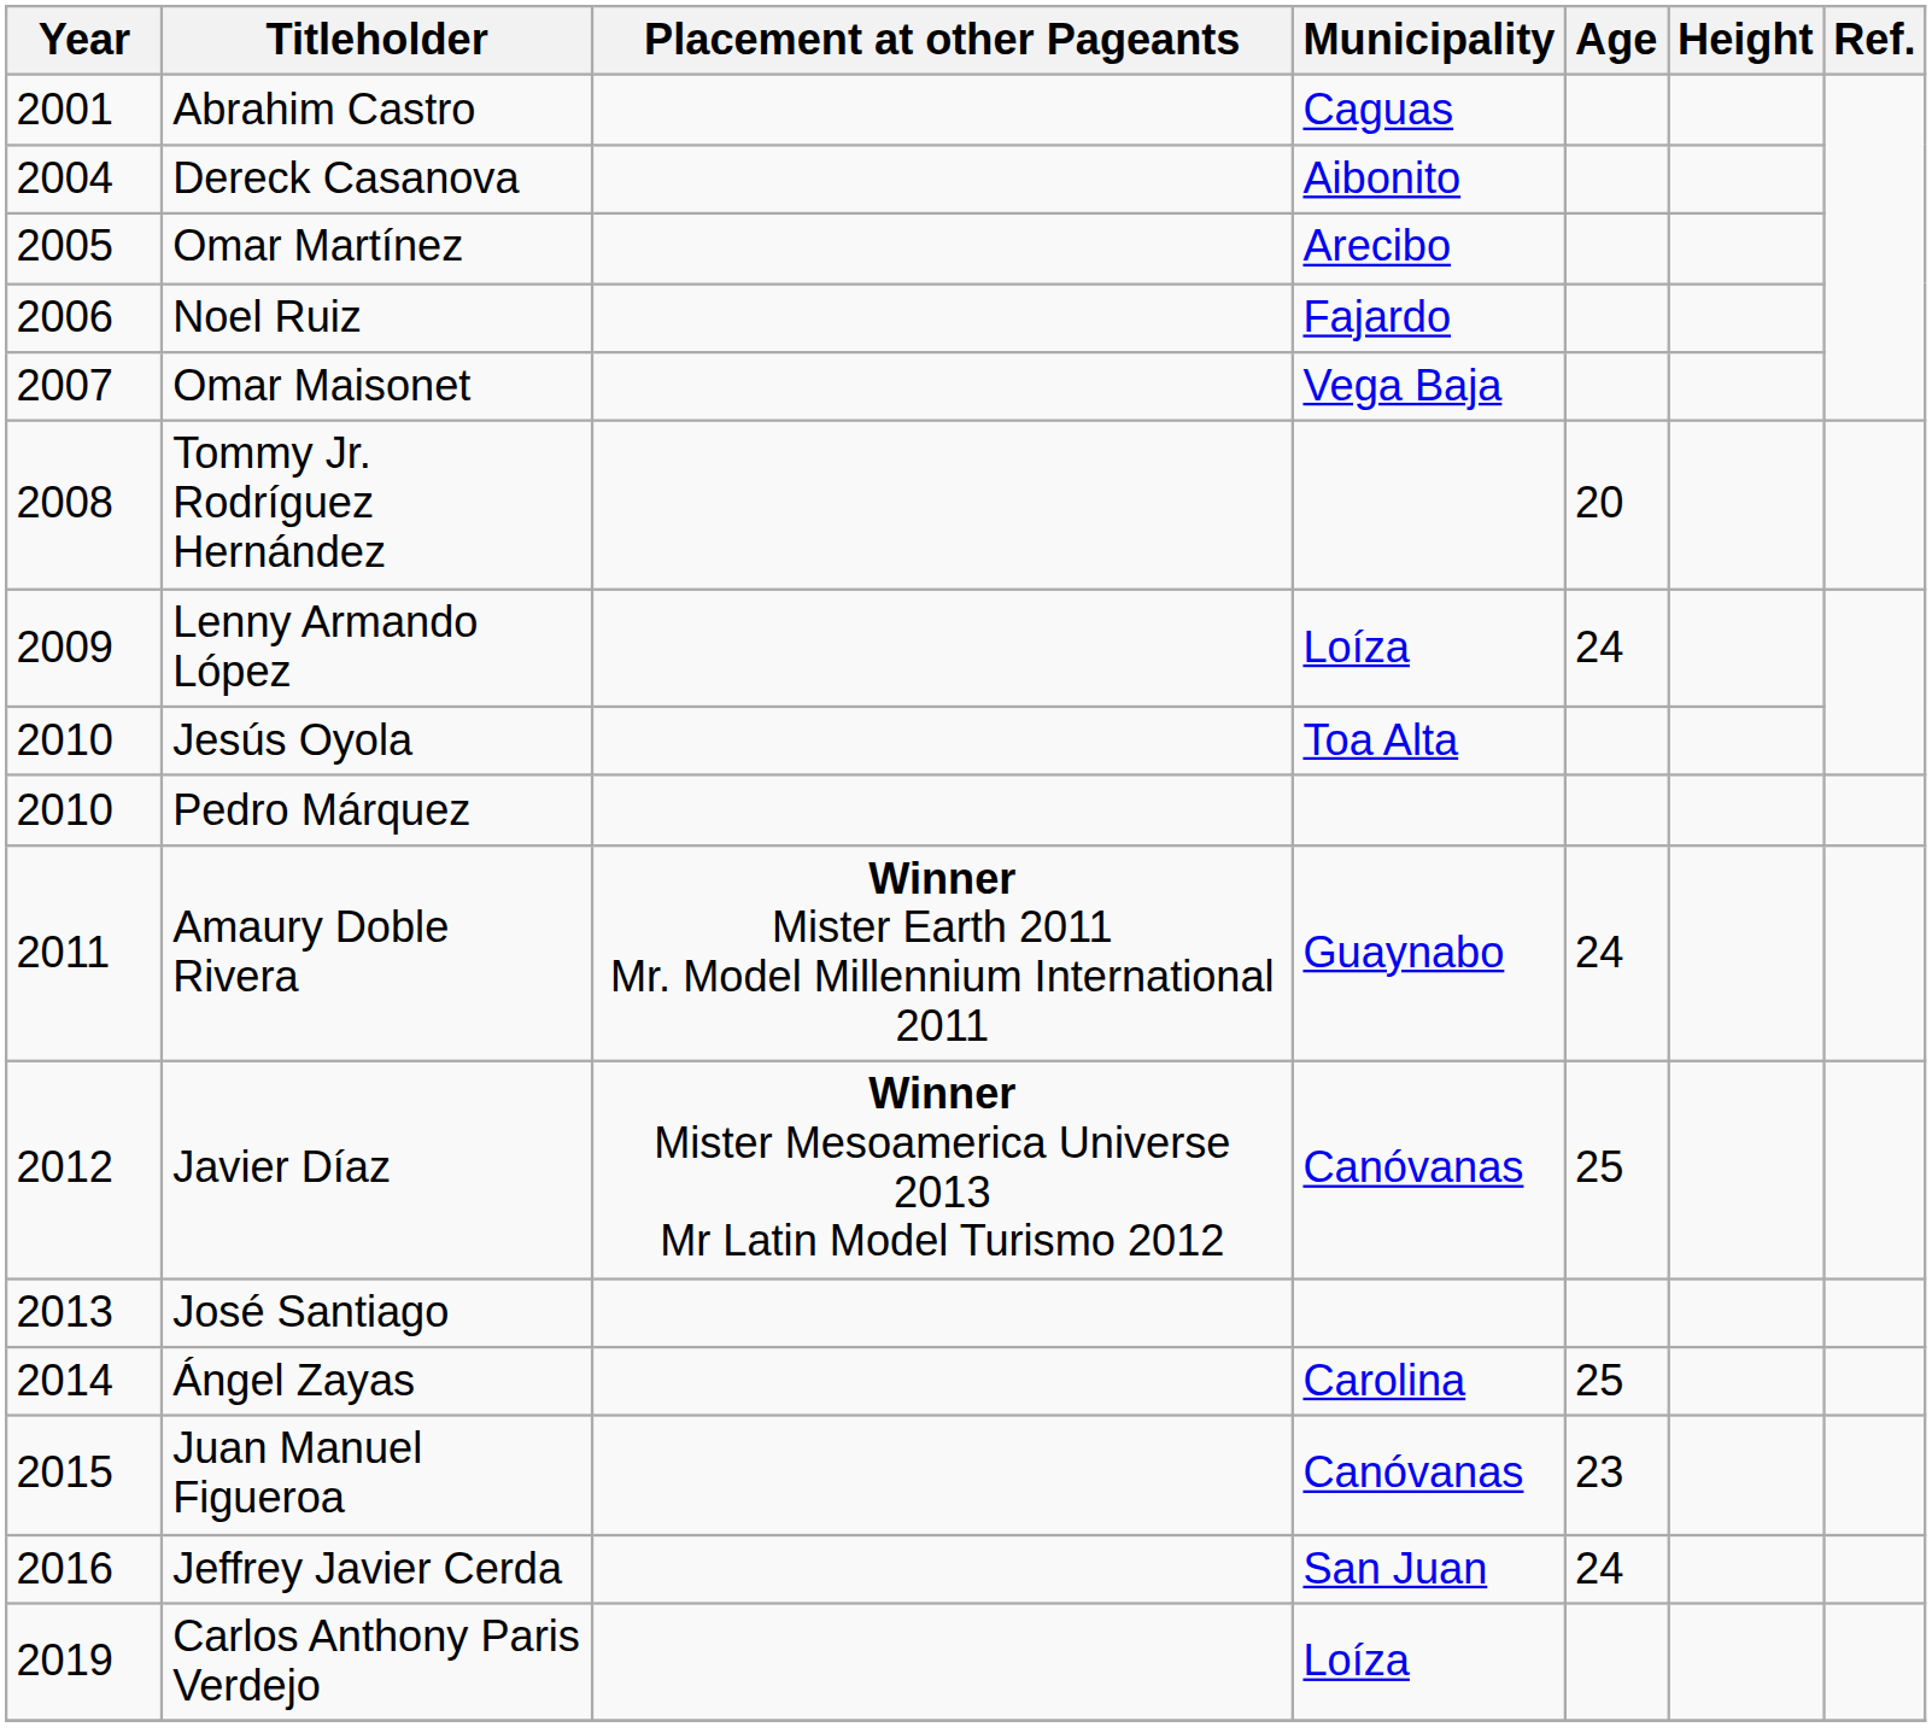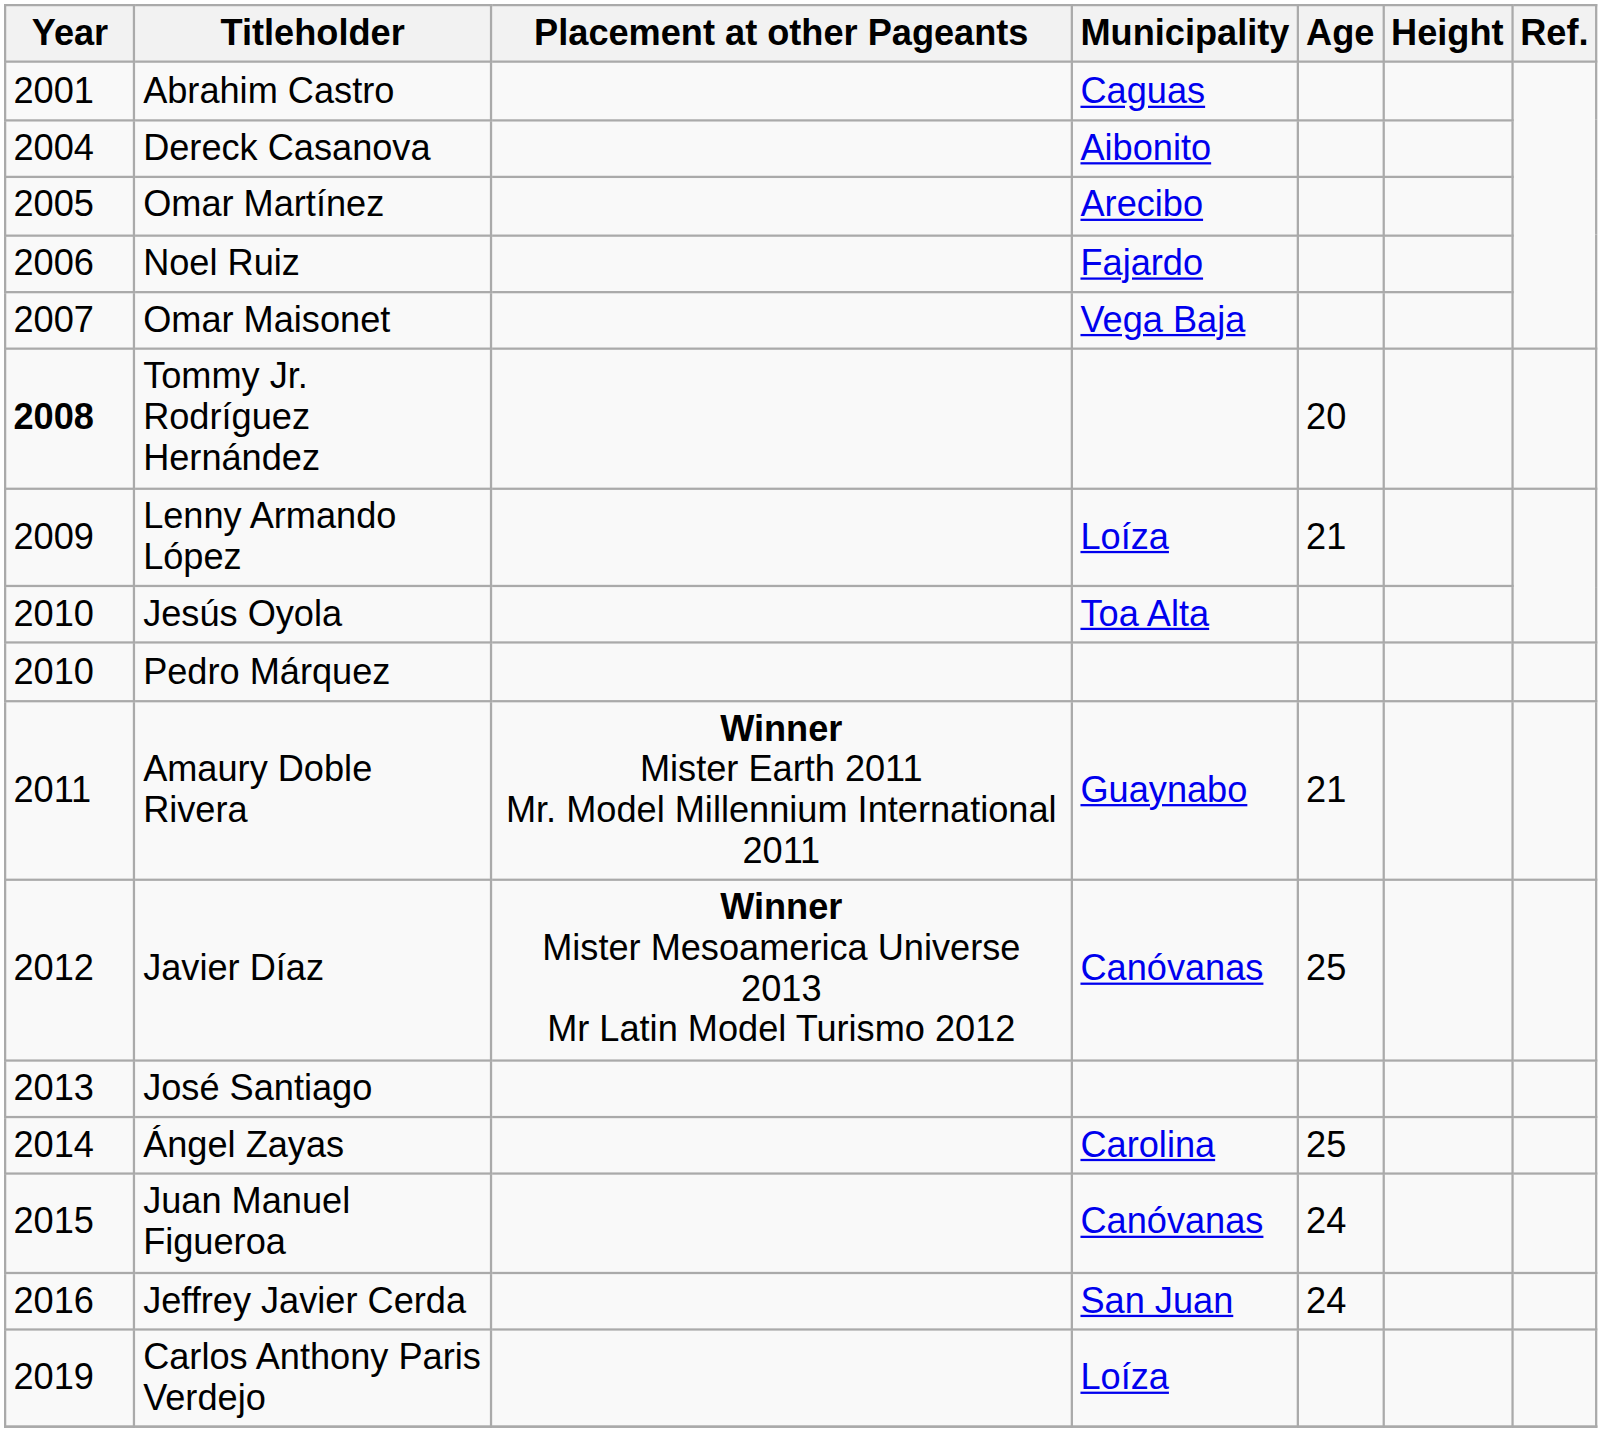Tommy Jr. Rodríguez Hernández | Year: normal -> bold
Lenny Armando López | Age: 24 -> 21
Amaury Doble Rivera | Age: 24 -> 21
Juan Manuel Figueroa | Age: 23 -> 24
